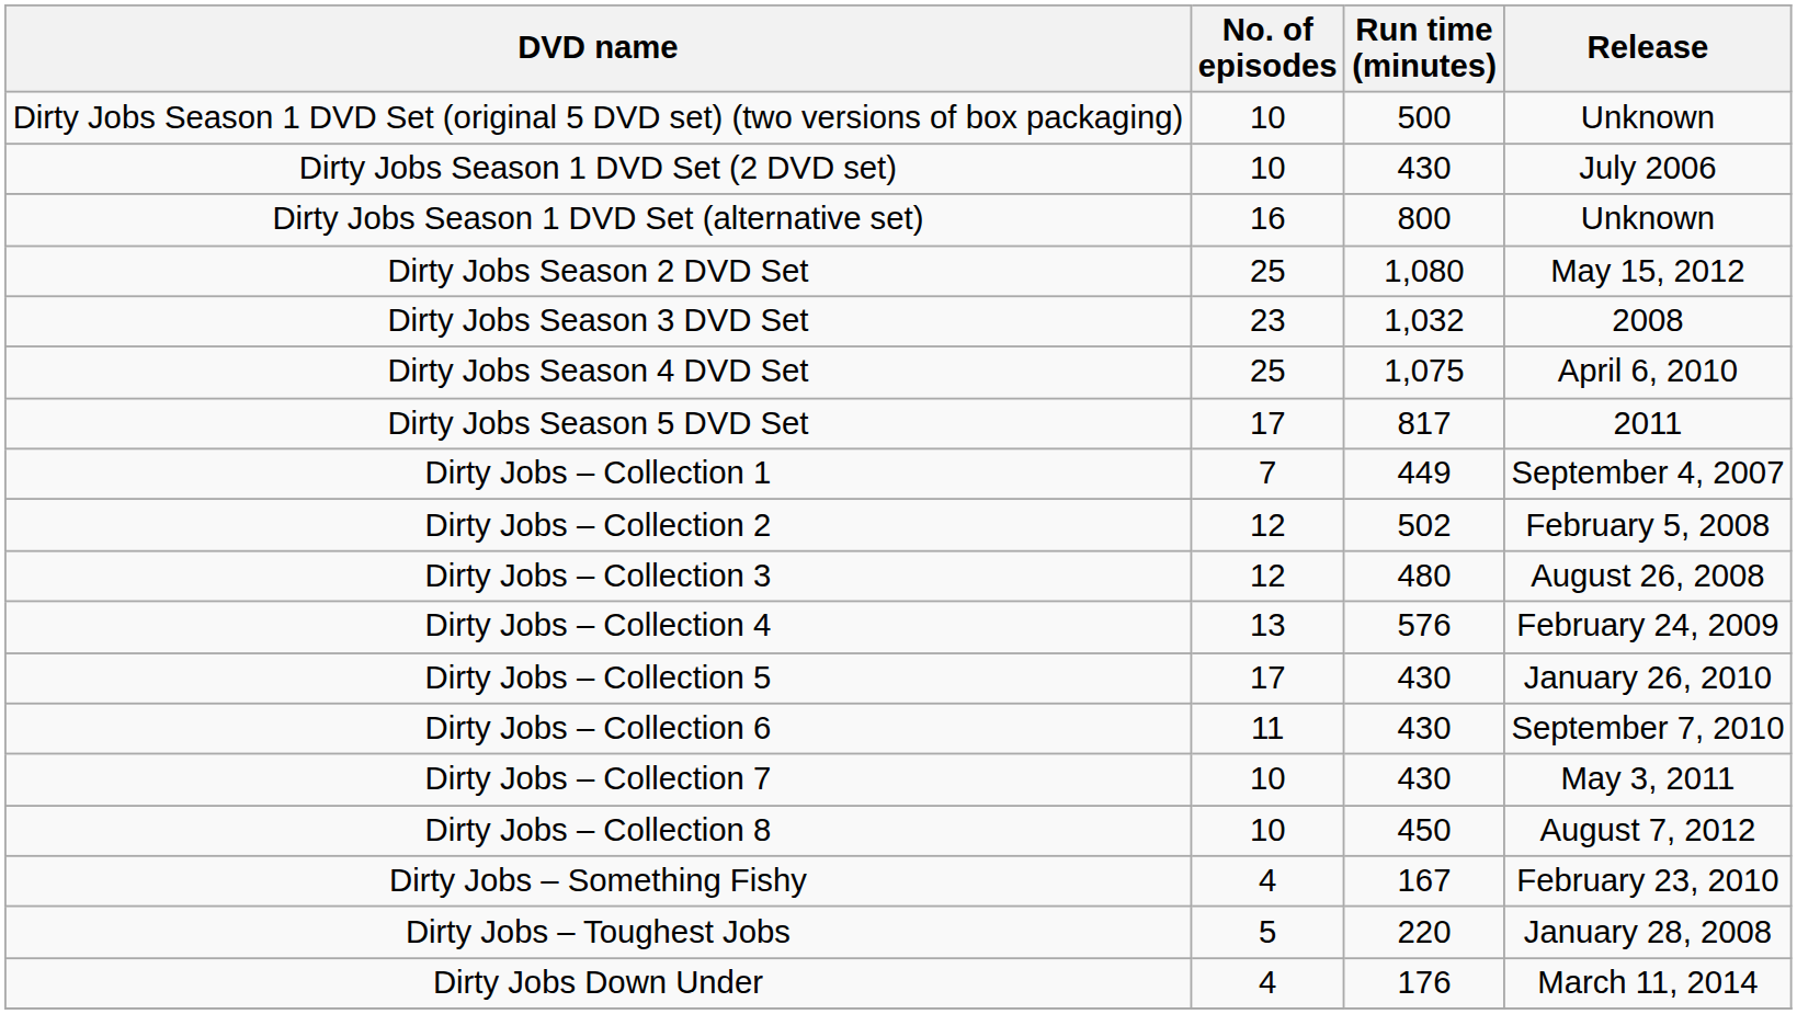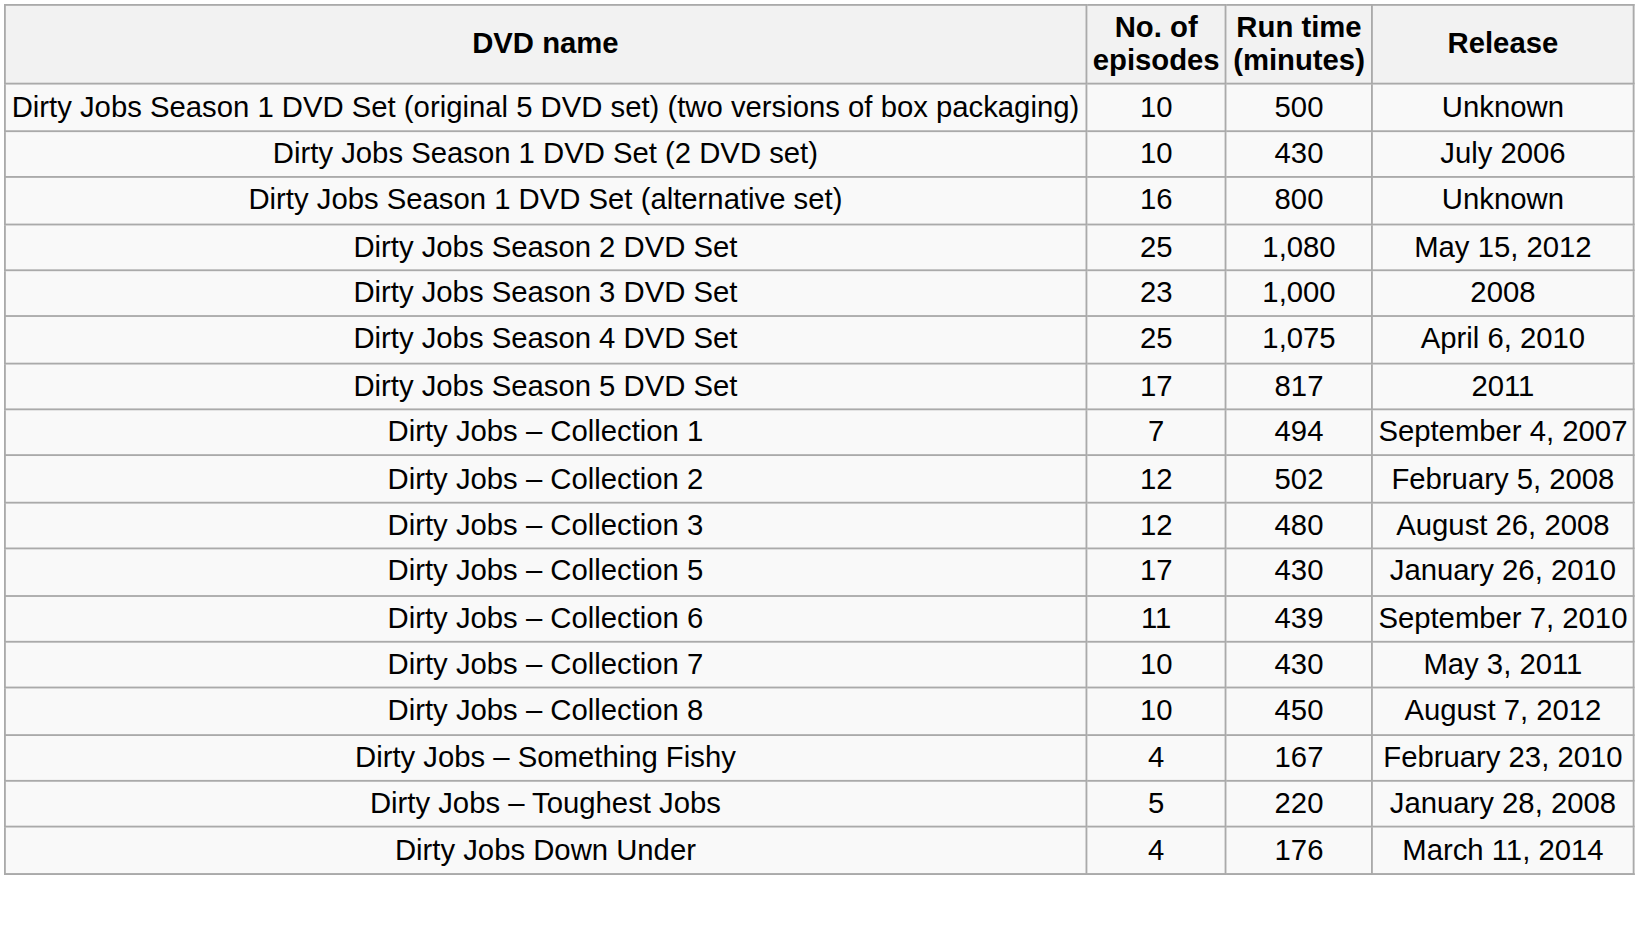Dirty Jobs Season 3 DVD Set | Run time (minutes): 1,032 -> 1,000
Dirty Jobs – Collection 1 | Run time (minutes): 449 -> 494
- row: Dirty Jobs – Collection 4 | 13 | 576 | February 24, 2009
Dirty Jobs – Collection 6 | Run time (minutes): 430 -> 439
